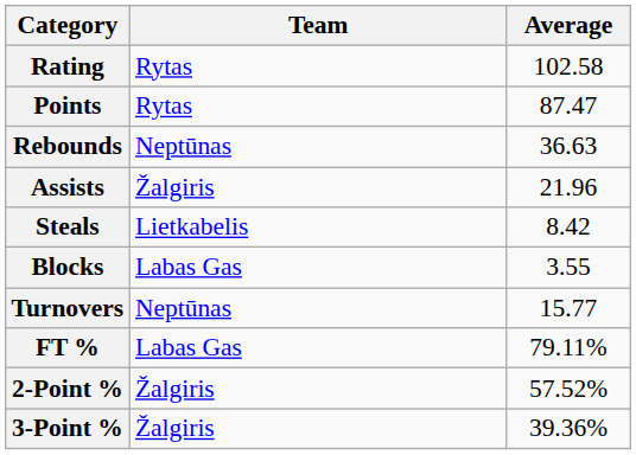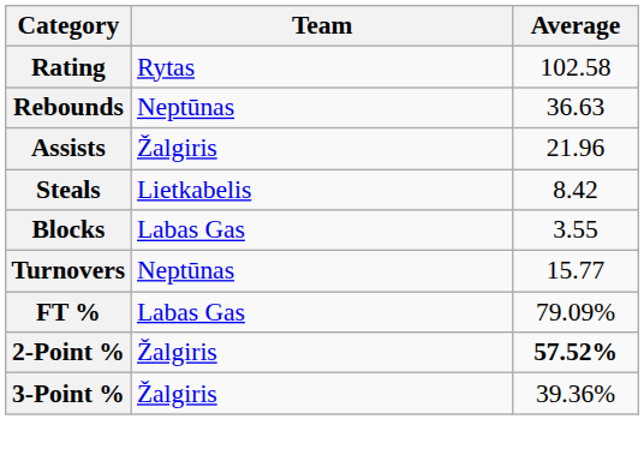- row: Points | Rytas | 87.47
FT % | Average: 79.11% -> 79.09%
2-Point % | Average: normal -> bold
